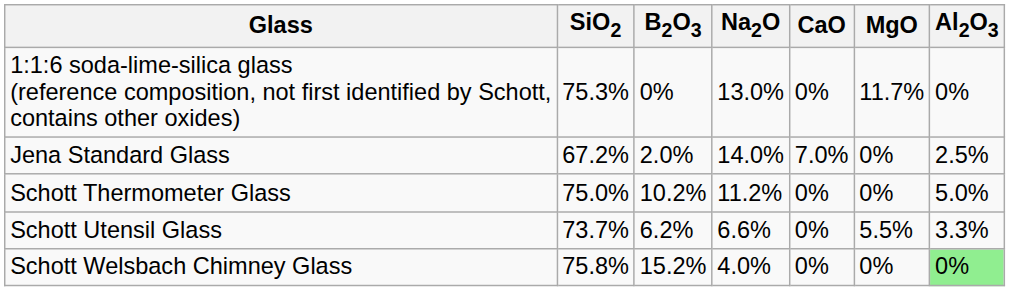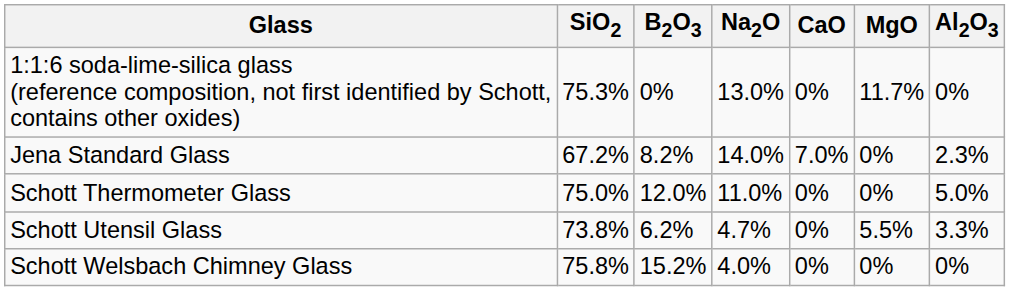Jena Standard Glass | B2O3: 2.0% -> 8.2%
Jena Standard Glass | Al2O3: 2.5% -> 2.3%
Schott Thermometer Glass | B2O3: 10.2% -> 12.0%
Schott Thermometer Glass | Na2O: 11.2% -> 11.0%
Schott Utensil Glass | SiO2: 73.7% -> 73.8%
Schott Utensil Glass | Na2O: 6.6% -> 4.7%
Schott Welsbach Chimney Glass | Al2O3: lightgreen background -> no background
